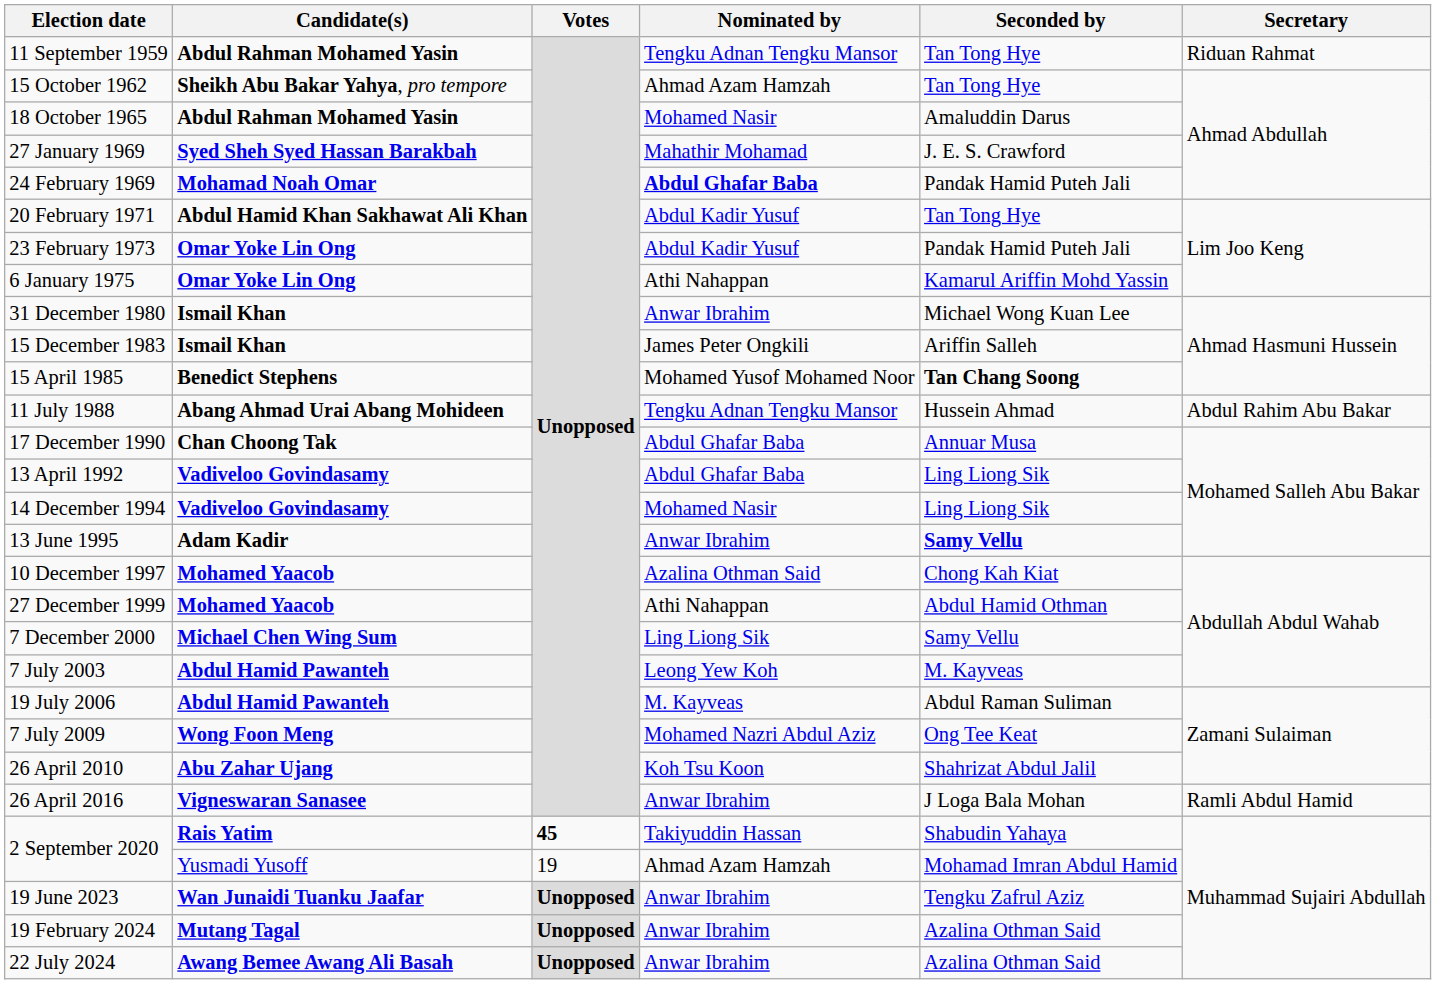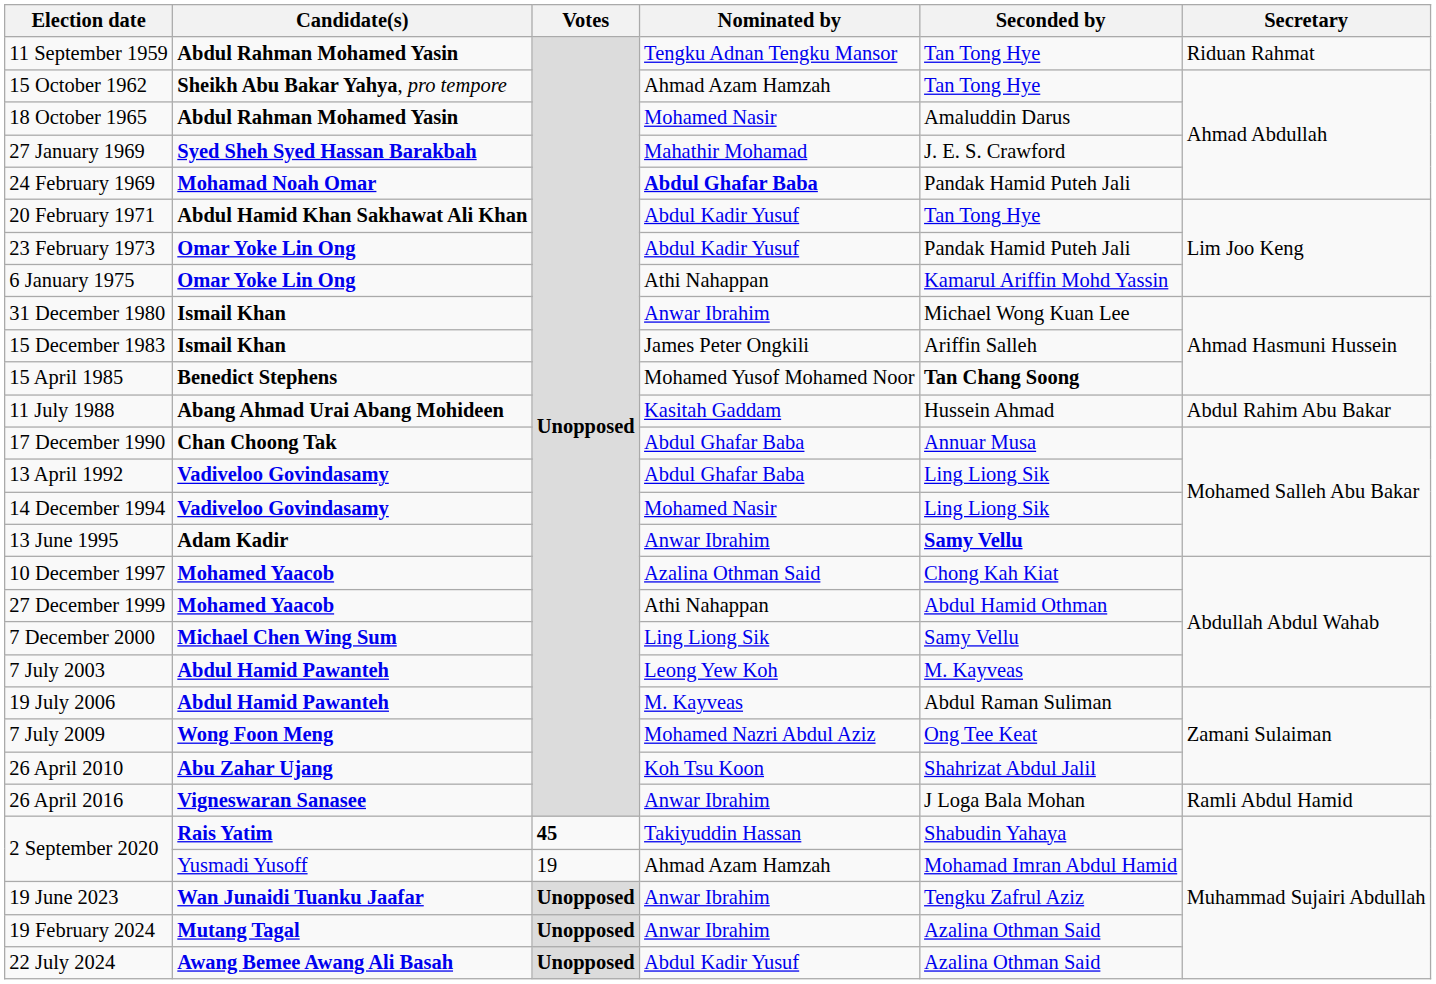11 July 1988 | Nominated by: Tengku Adnan Tengku Mansor -> Kasitah Gaddam
22 July 2024 | Nominated by: Anwar Ibrahim -> Abdul Kadir Yusuf
